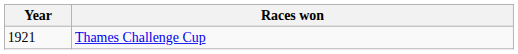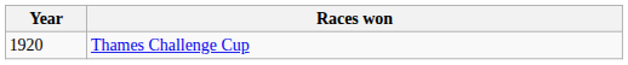Thames Challenge Cup | Year: 1921 -> 1920
